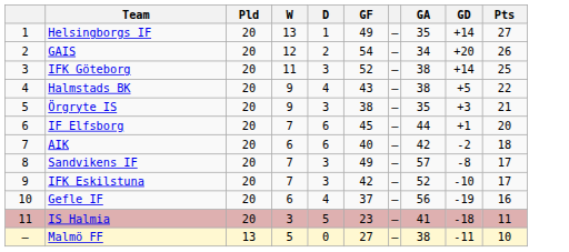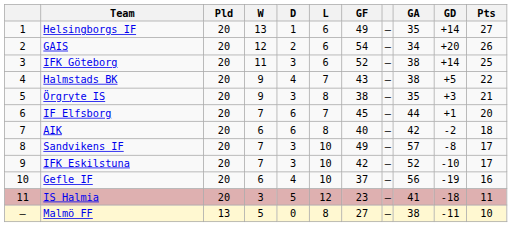+ column: L | 6 | 6 | 6 | 7 | 8 | 7 | 8 | 10 | 10 | 10 | 12 | 8
